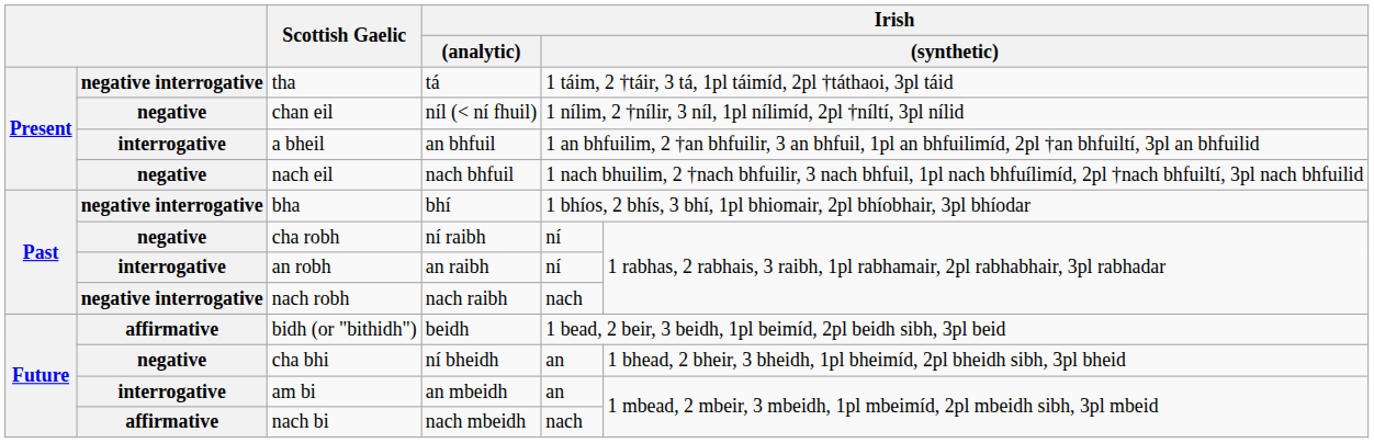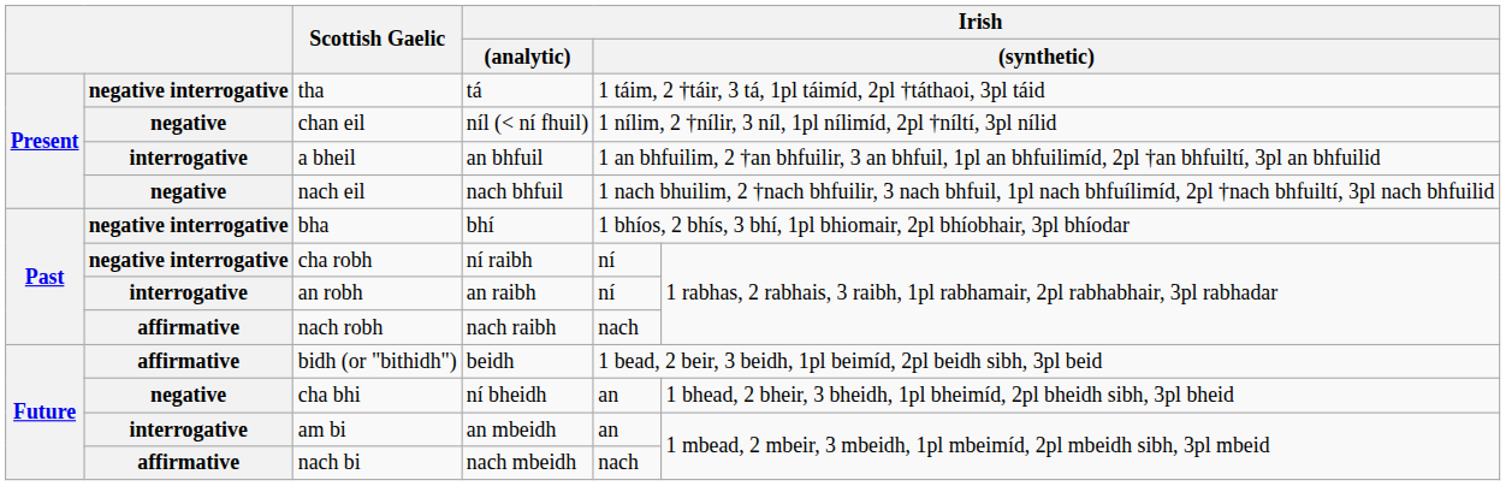cha robh | column 2: negative -> negative interrogative
nach robh | column 2: negative interrogative -> affirmative
